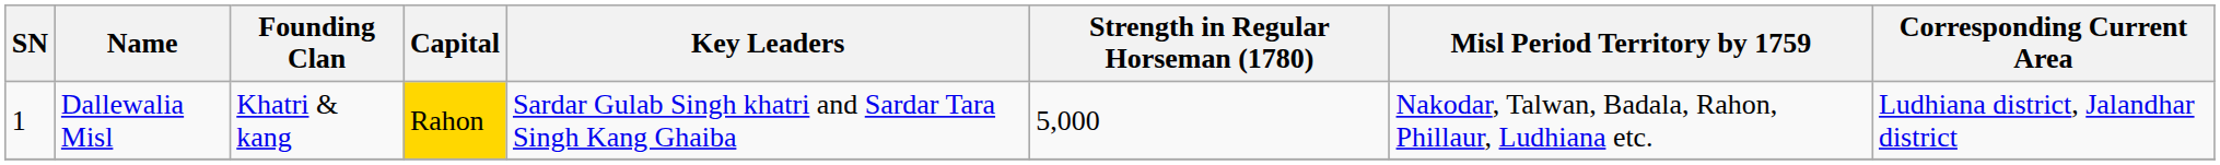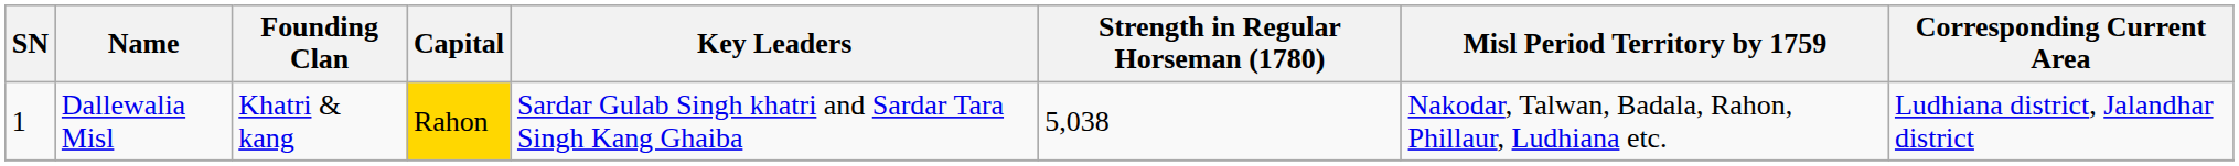Dallewalia Misl | Strength in Regular Horseman (1780): 5,000 -> 5,038
